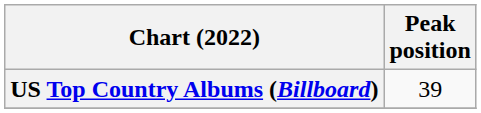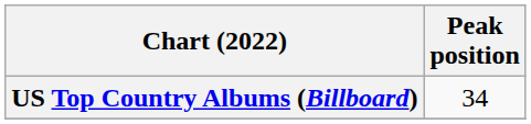US Top Country Albums (Billboard) | Peak position: 39 -> 34
